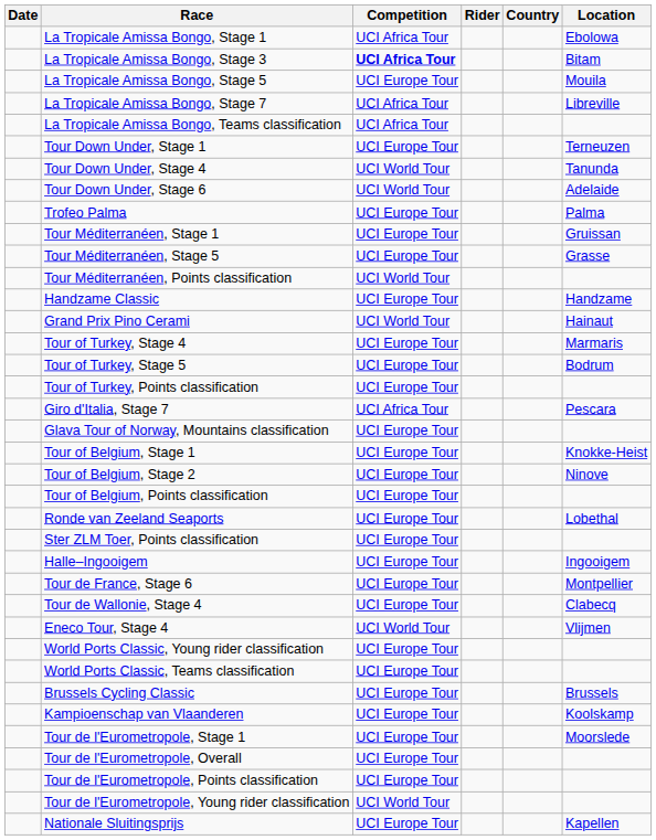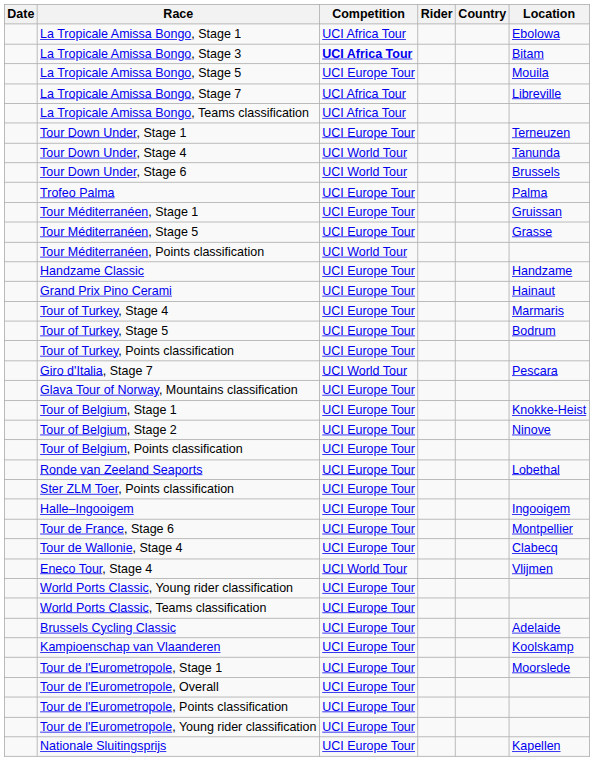Tour Down Under, Stage 6 | Location: Adelaide -> Brussels
Grand Prix Pino Cerami | Competition: UCI World Tour -> UCI Europe Tour
Giro d'Italia, Stage 7 | Competition: UCI Africa Tour -> UCI World Tour
Brussels Cycling Classic | Location: Brussels -> Adelaide
Tour de l'Eurometropole, Young rider classification | Competition: UCI World Tour -> UCI Europe Tour
